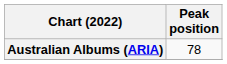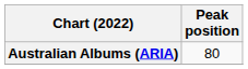Australian Albums (ARIA) | Peak position: 78 -> 80
